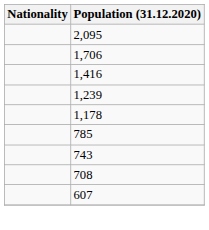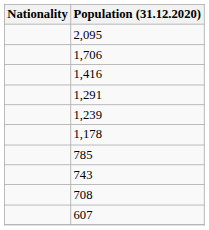+ row: 1,291
